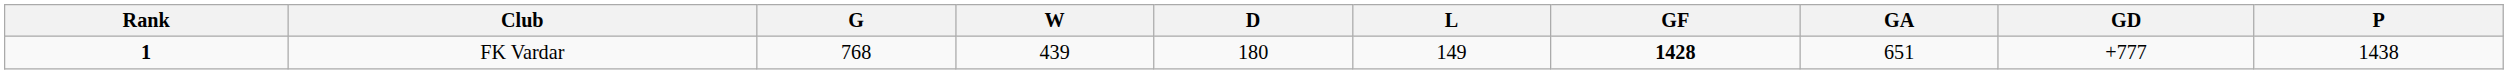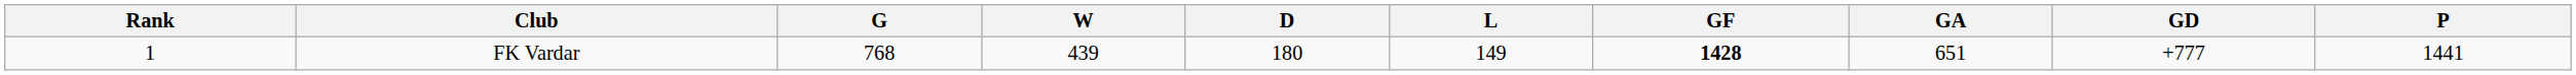FK Vardar | Rank: bold -> normal
FK Vardar | P: 1438 -> 1441
